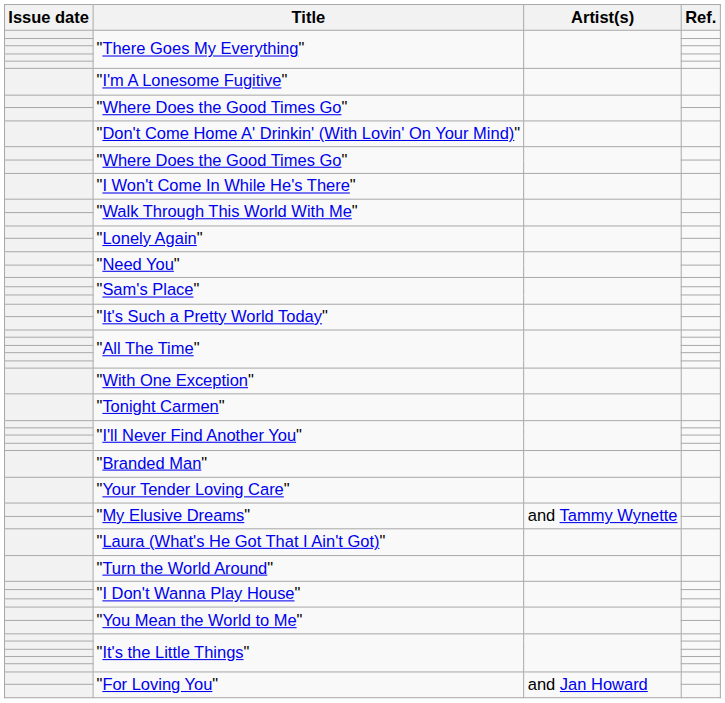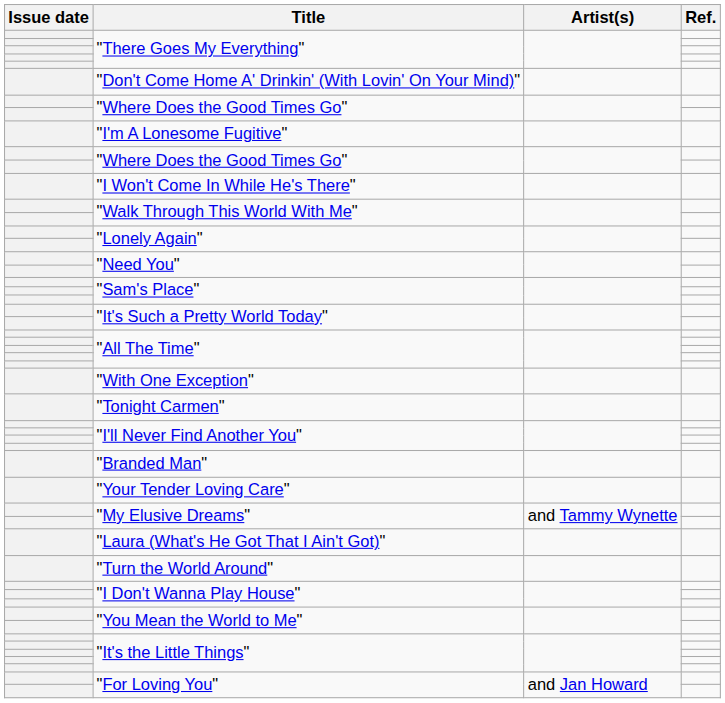rows swapped: "Don't Come Home A' Drinkin' (With Lovin' On Your Mind)" <-> "I'm A Lonesome Fugitive"
